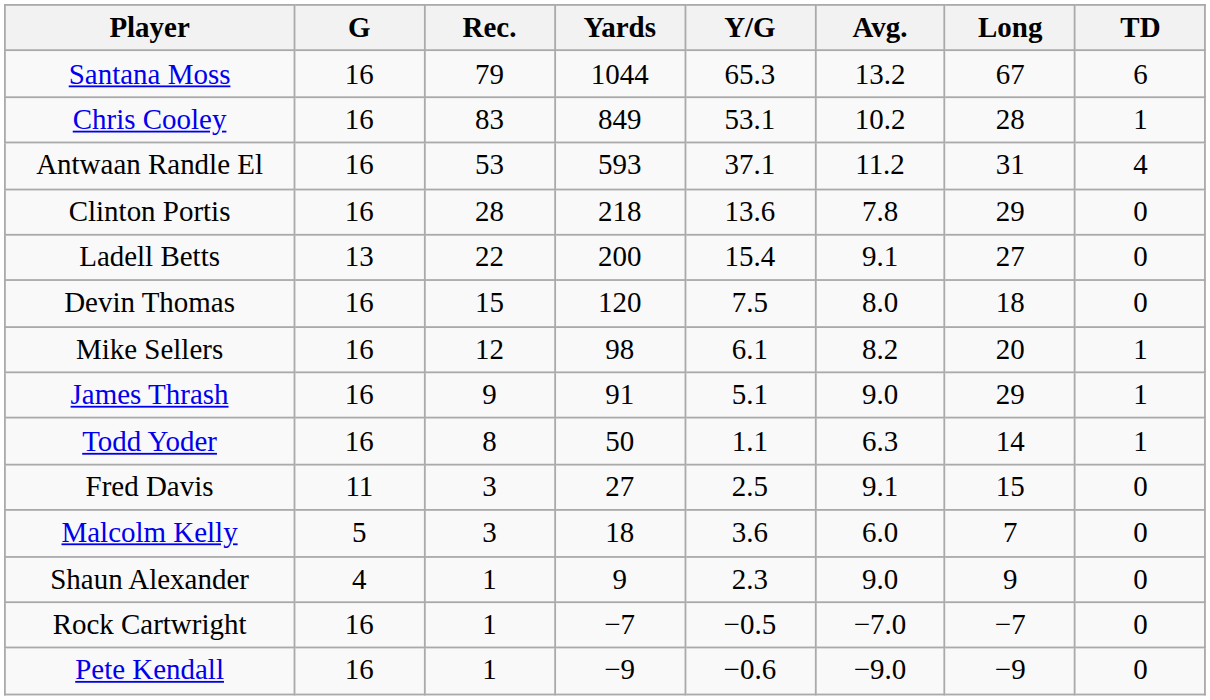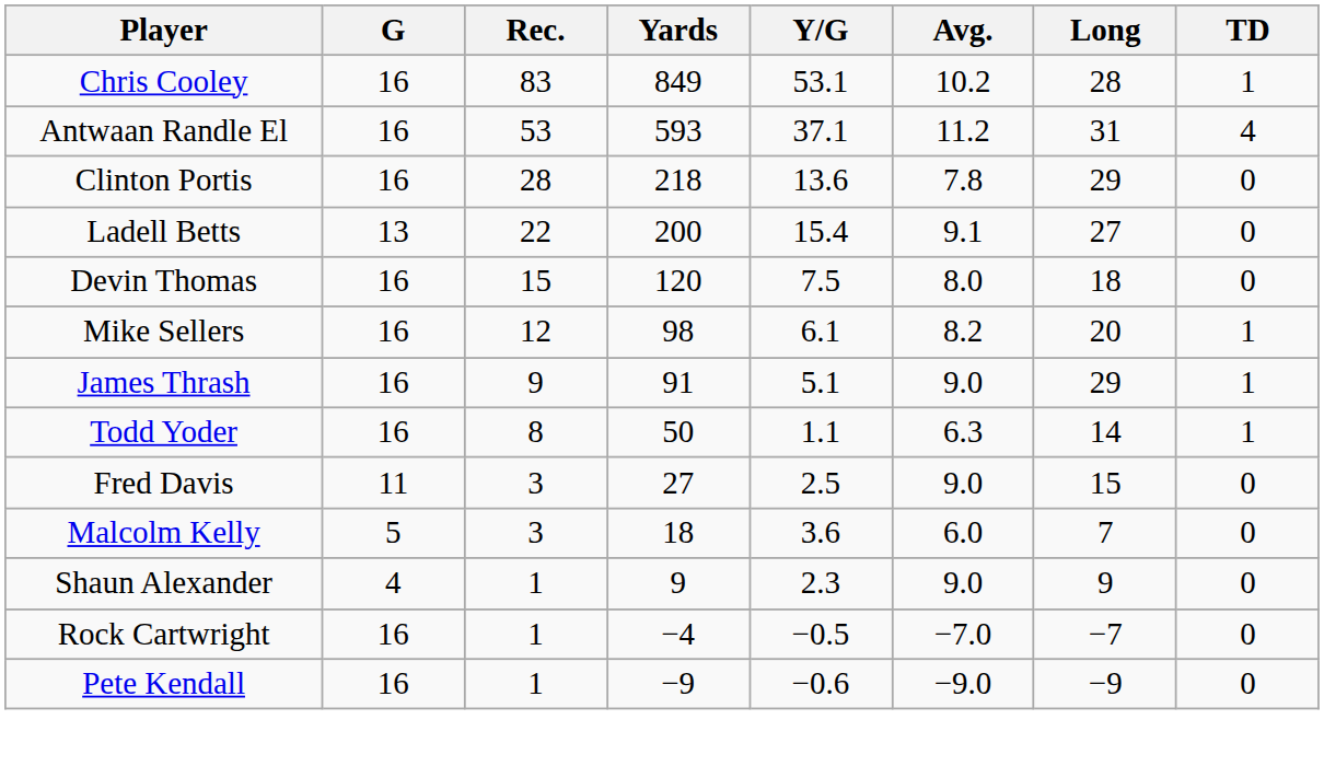- row: Santana Moss | 16 | 79 | 1044 | 65.3 | 13.2 | 67 | 6
Fred Davis | Avg.: 9.1 -> 9.0
Rock Cartwright | Yards: −7 -> −4
